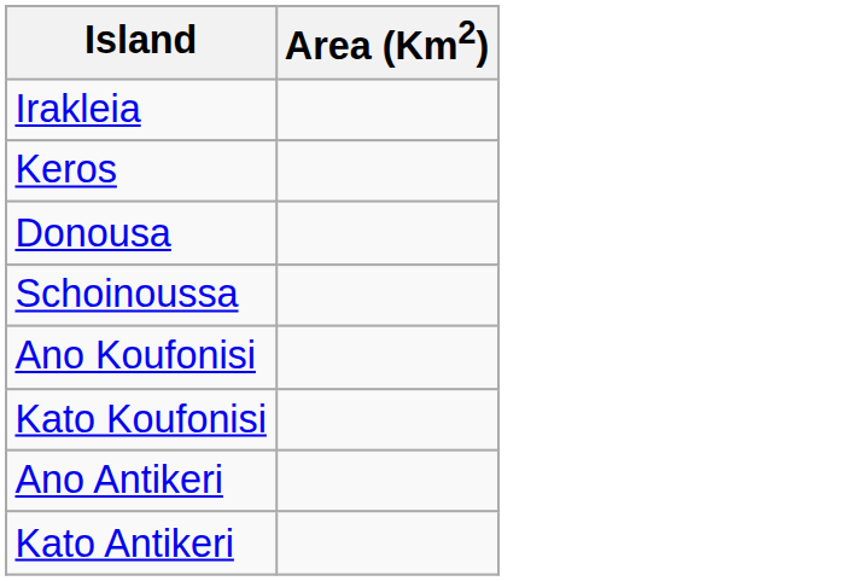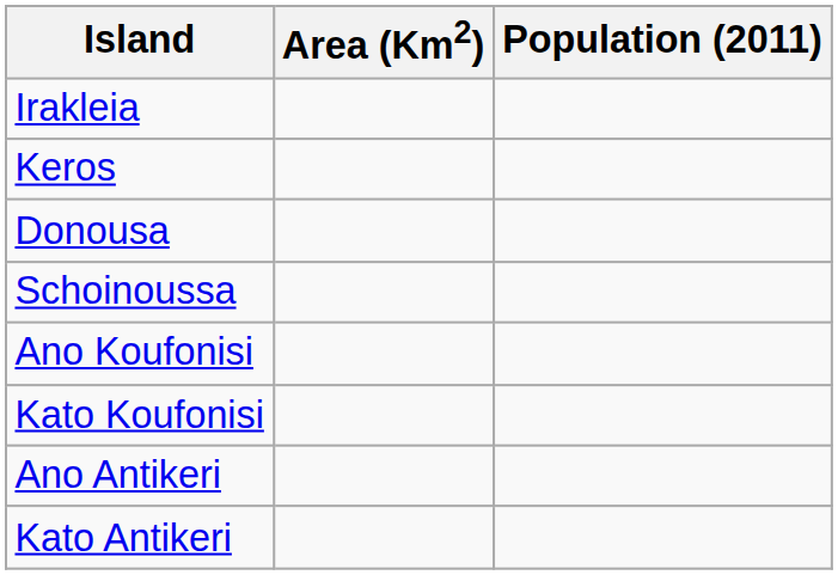+ column: Population (2011)
